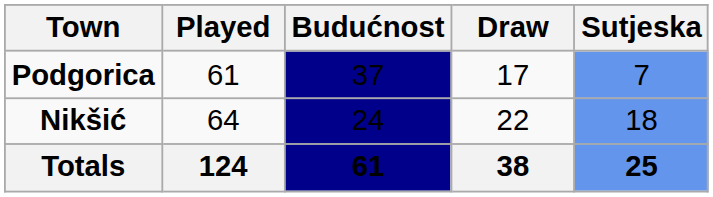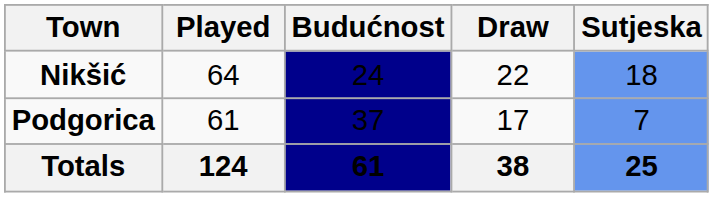rows swapped: Podgorica <-> Nikšić
